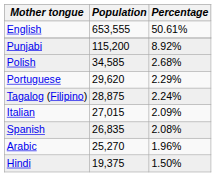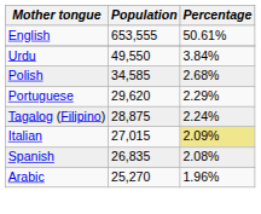- row: Punjabi | 115,200 | 8.92%
+ row: Urdu | 49,550 | 3.84%
Italian | Percentage: no background -> khaki background
- row: Hindi | 19,375 | 1.50%
